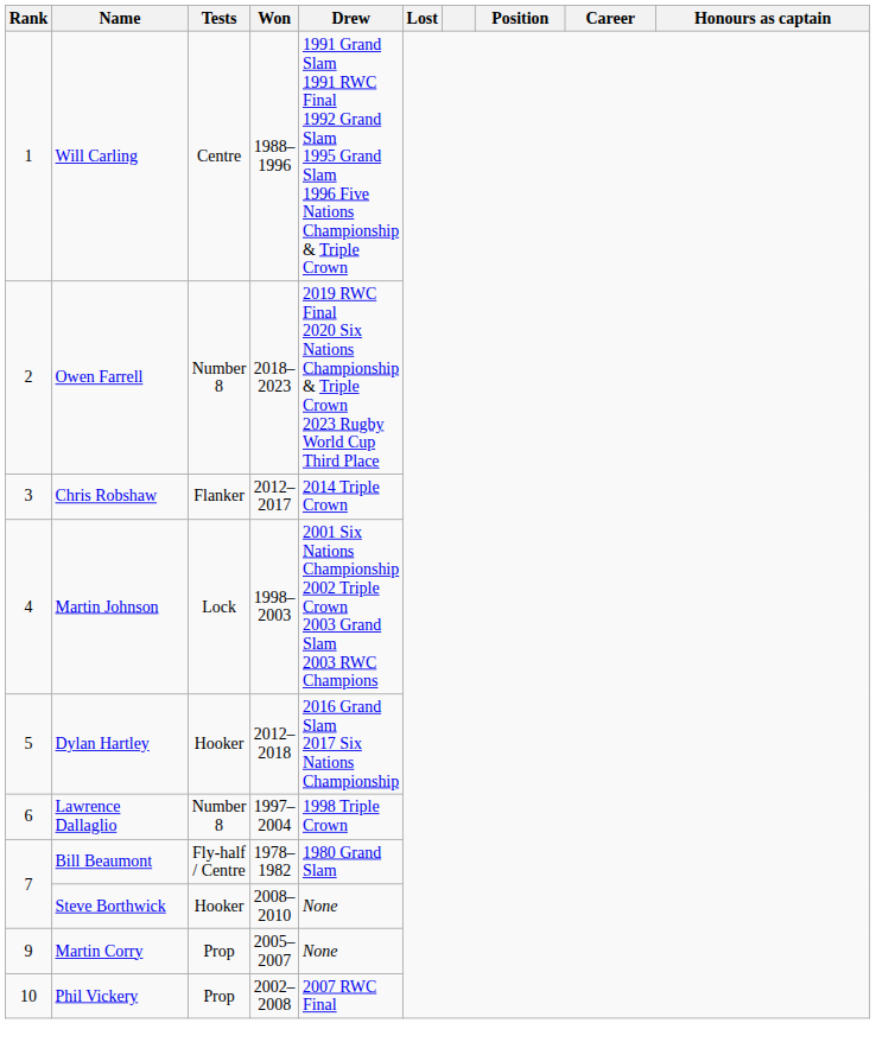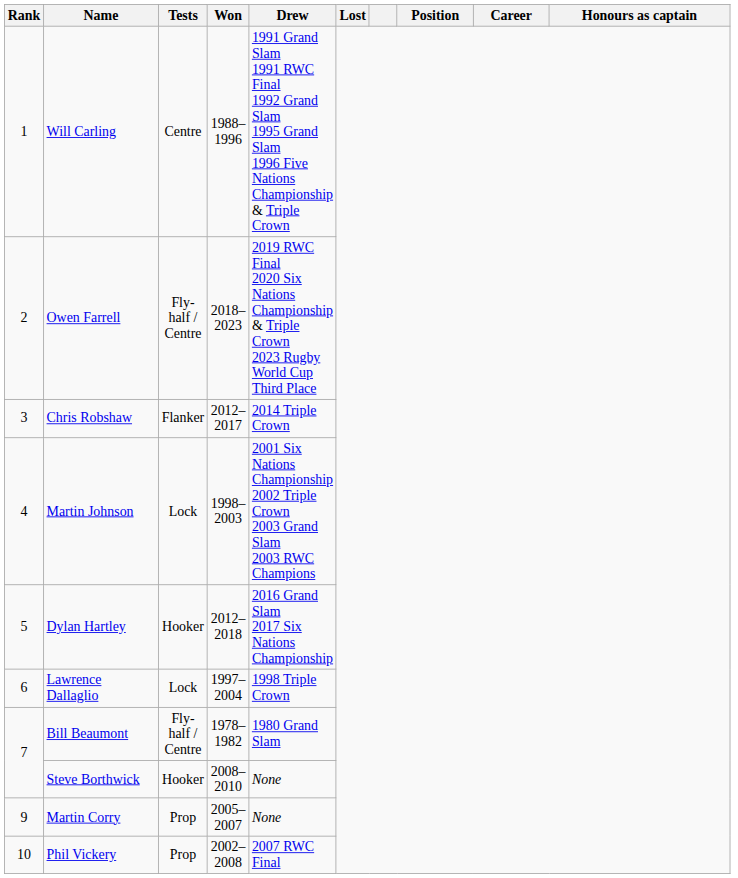Owen Farrell | Tests: Number 8 -> Fly-half / Centre
Lawrence Dallaglio | Tests: Number 8 -> Lock
